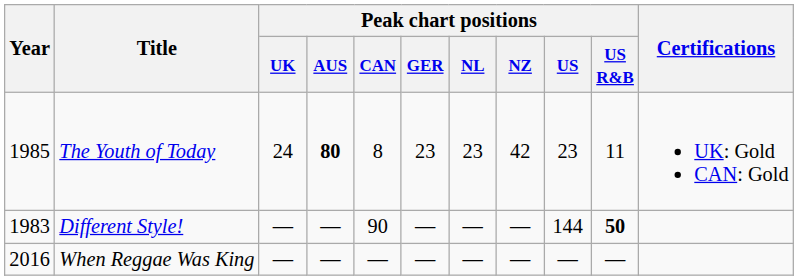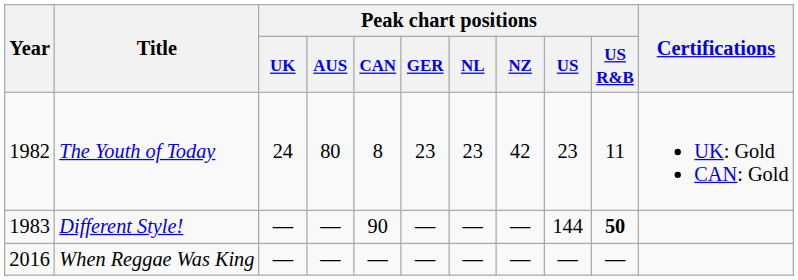The Youth of Today | Year: 1985 -> 1982
The Youth of Today | Peak chart positions / AUS: bold -> normal
